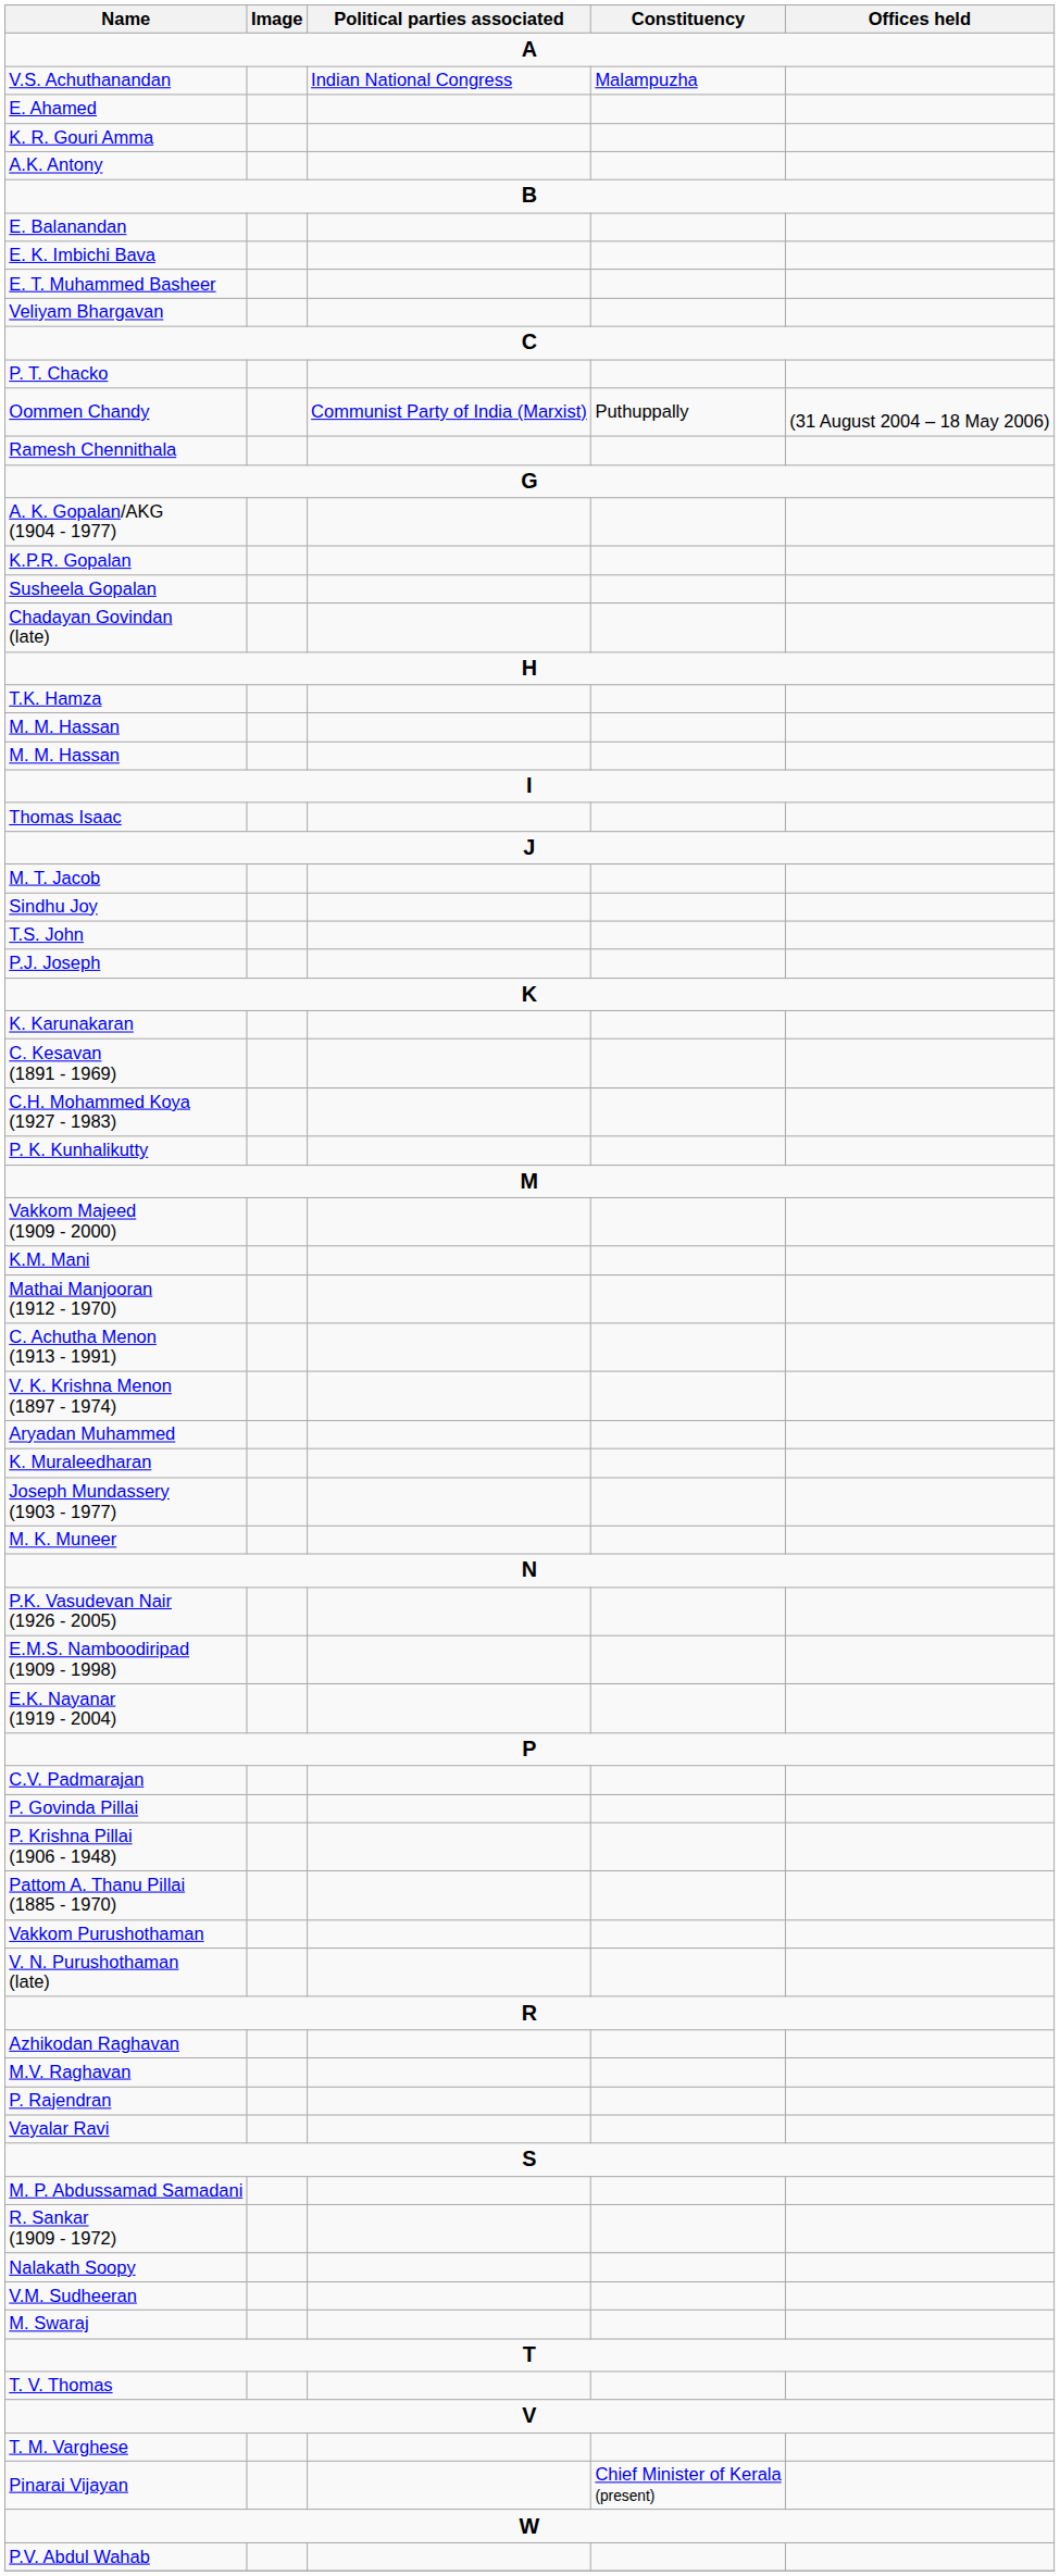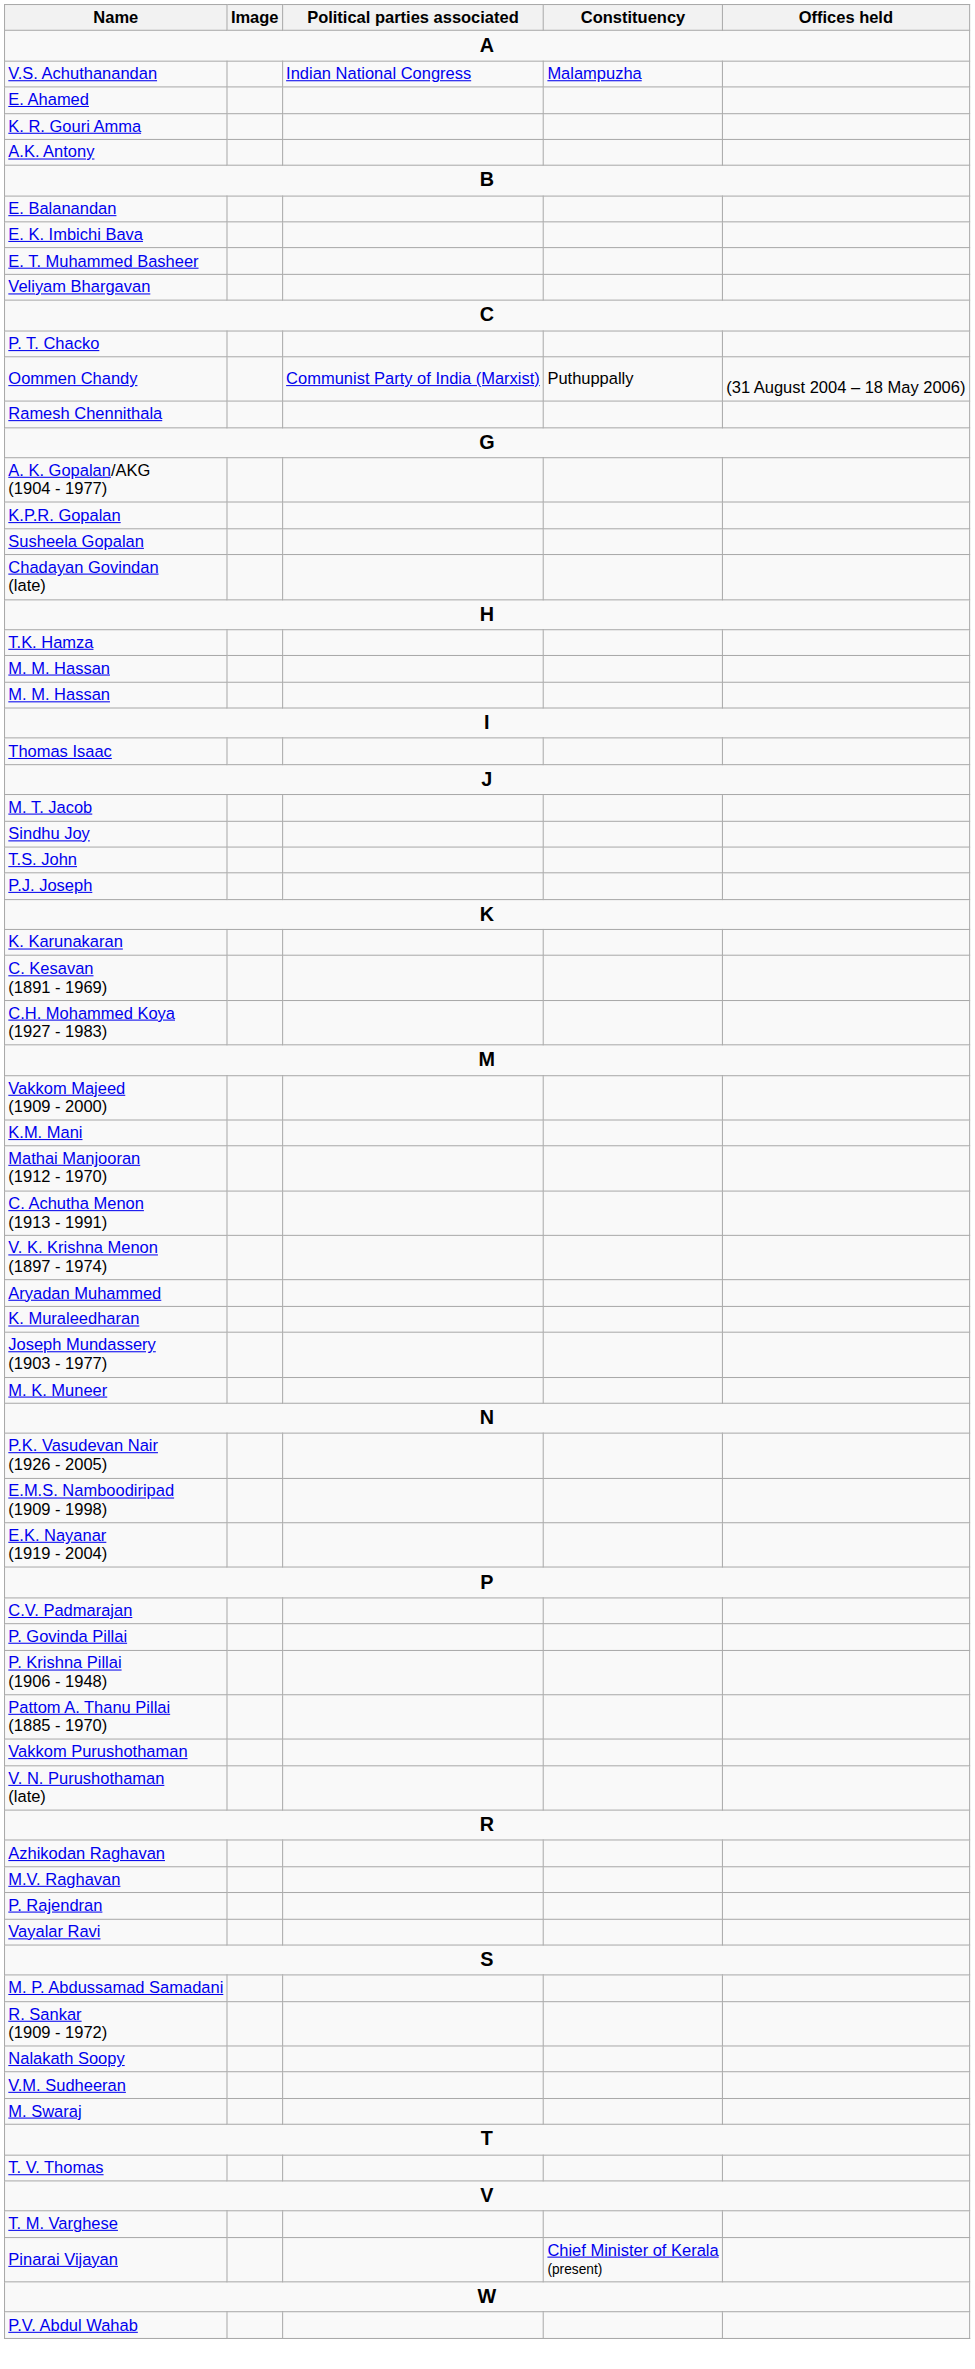- row: P. K. Kunhalikutty
